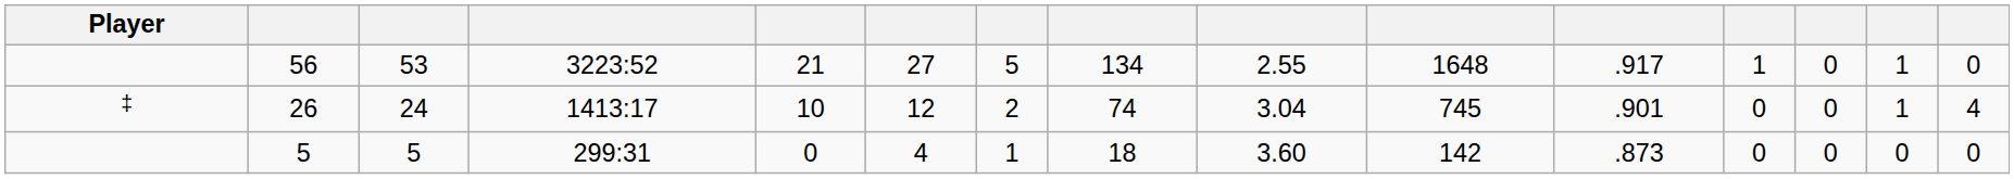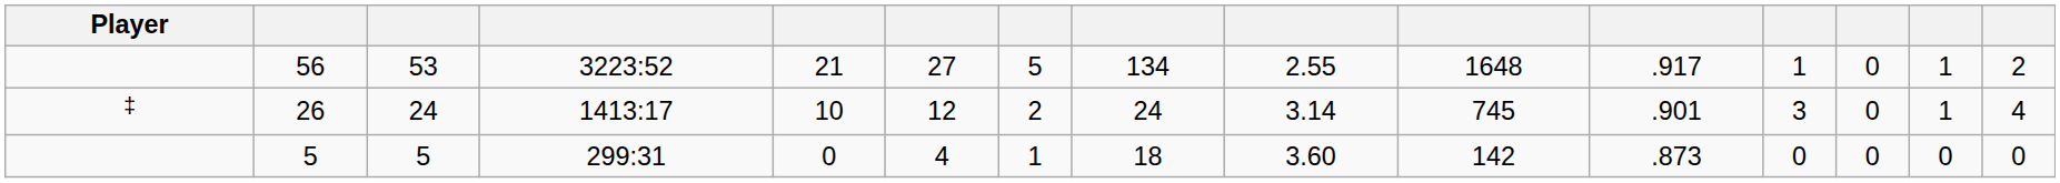56 | column 15: 0 -> 2
26 | column 8: 74 -> 24
26 | column 9: 3.04 -> 3.14
26 | column 12: 0 -> 3
